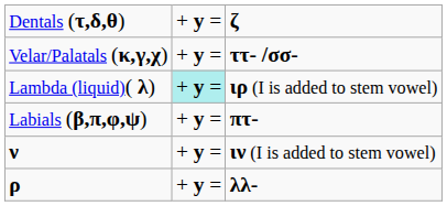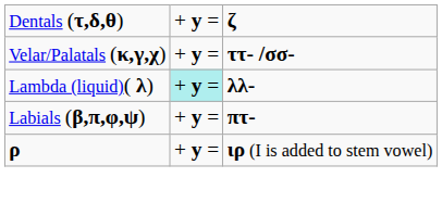Lambda (liquid)( λ) | column 3: ιρ (I is added to stem vowel) -> λλ-
- row: ν | + y = | ιν (I is added to stem vowel)
ρ | column 3: λλ- -> ιρ (I is added to stem vowel)
